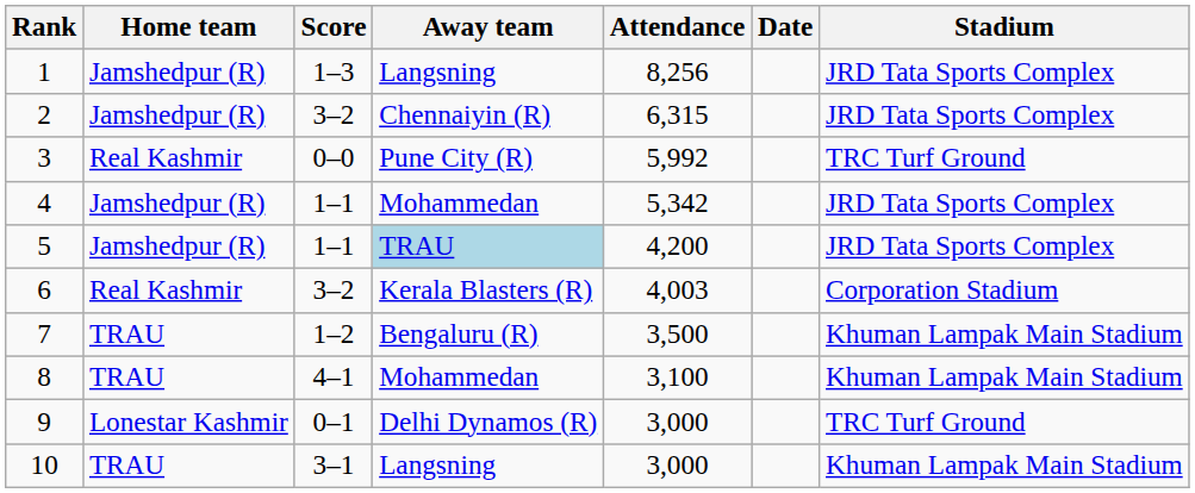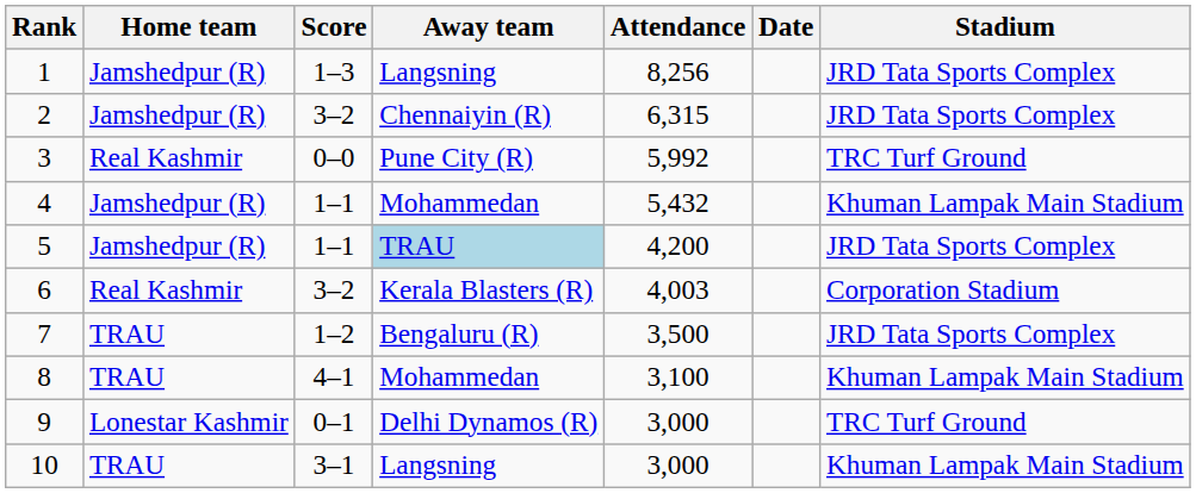4 | Attendance: 5,342 -> 5,432
4 | Stadium: JRD Tata Sports Complex -> Khuman Lampak Main Stadium
7 | Stadium: Khuman Lampak Main Stadium -> JRD Tata Sports Complex
